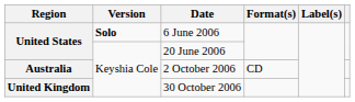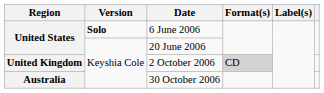2 October 2006 | Region: Australia -> United Kingdom
2 October 2006 | Format(s): no background -> lightgrey background
30 October 2006 | Region: United Kingdom -> Australia
